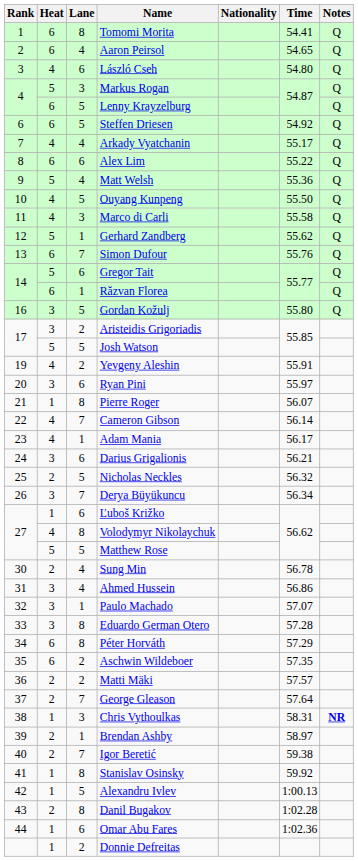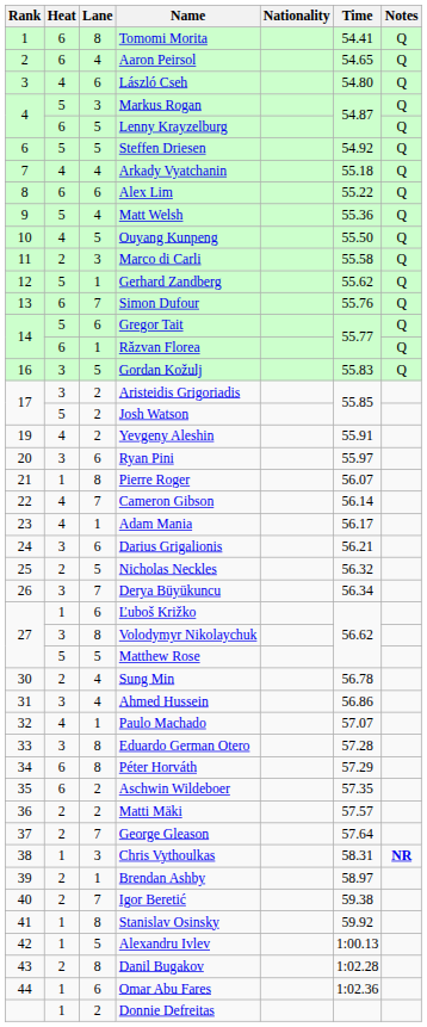Steffen Driesen | Heat: 6 -> 5
Arkady Vyatchanin | Time: 55.17 -> 55.18
Marco di Carli | Heat: 4 -> 2
Gordan Kožulj | Time: 55.80 -> 55.83
Josh Watson | Lane: 5 -> 2
Volodymyr Nikolaychuk | Heat: 4 -> 3
Paulo Machado | Heat: 3 -> 4
